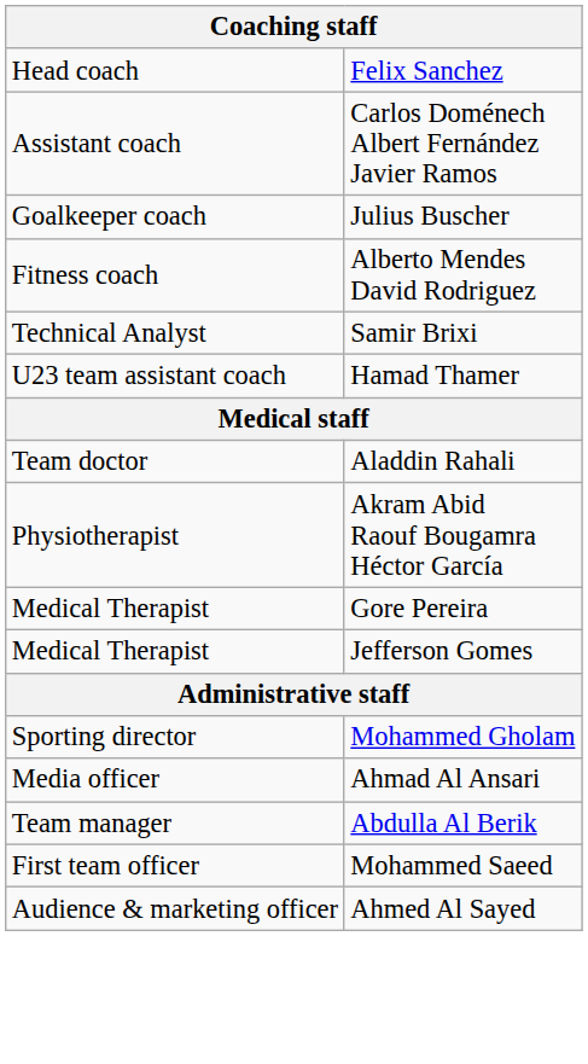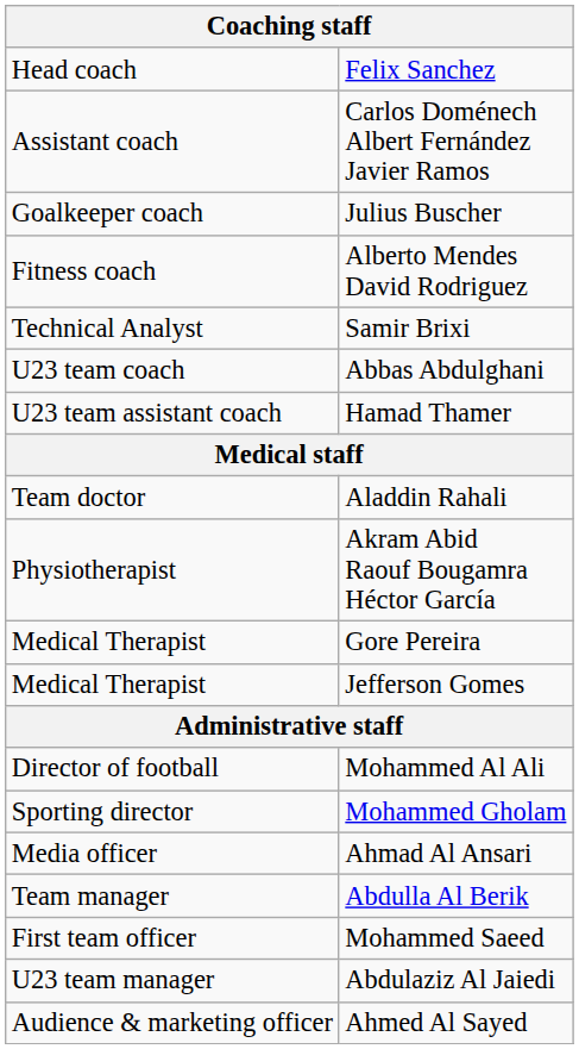+ row: U23 team coach | Abbas Abdulghani
+ row: Director of football | Mohammed Al Ali
+ row: U23 team manager | Abdulaziz Al Jaiedi
